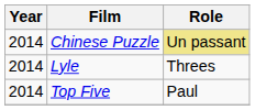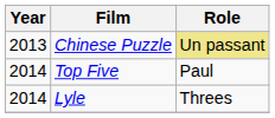Chinese Puzzle | Year: 2014 -> 2013
rows swapped: Lyle <-> Top Five
